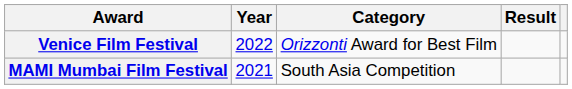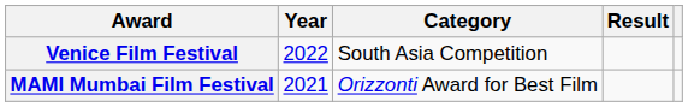Venice Film Festival | Category: Orizzonti Award for Best Film -> South Asia Competition
MAMI Mumbai Film Festival | Category: South Asia Competition -> Orizzonti Award for Best Film
